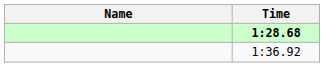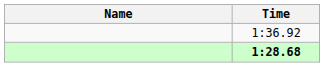rows swapped: 1:28.68 <-> 1:36.92
